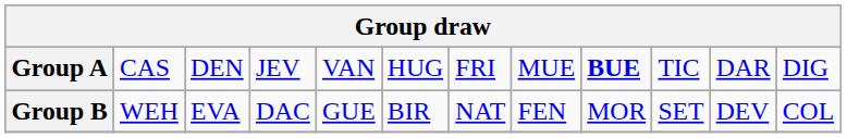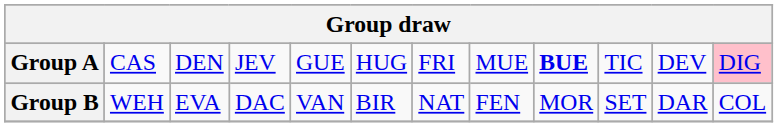Group A | column 5: VAN -> GUE
Group A | column 11: DAR -> DEV
Group A | column 12: no background -> pink background
Group B | column 5: GUE -> VAN
Group B | column 11: DEV -> DAR
